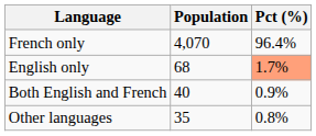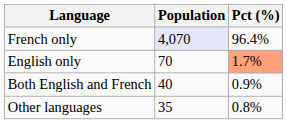French only | Population: no background -> lavender background
English only | Population: 68 -> 70
